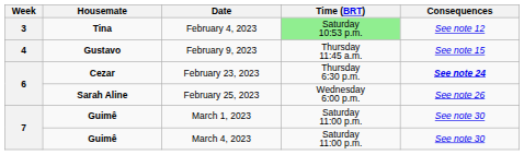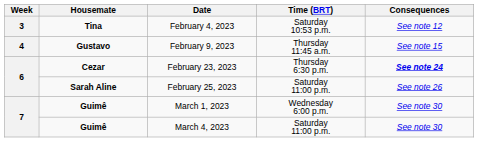February 4, 2023 | Time (BRT): lightgreen background -> no background
February 25, 2023 | Time (BRT): Wednesday 6:00 p.m. -> Saturday 11:00 p.m.
March 1, 2023 | Time (BRT): Saturday 11:00 p.m. -> Wednesday 6:00 p.m.
